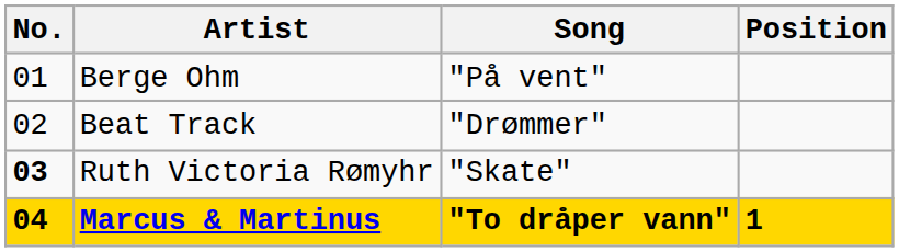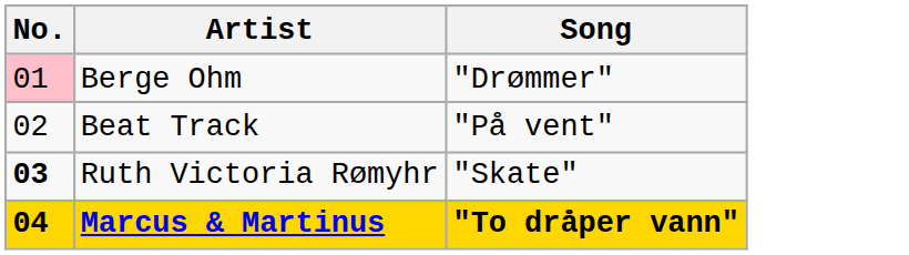- column: Position | 1
Berge Ohm | No.: no background -> pink background
Berge Ohm | Song: "På vent" -> "Drømmer"
Beat Track | Song: "Drømmer" -> "På vent"
